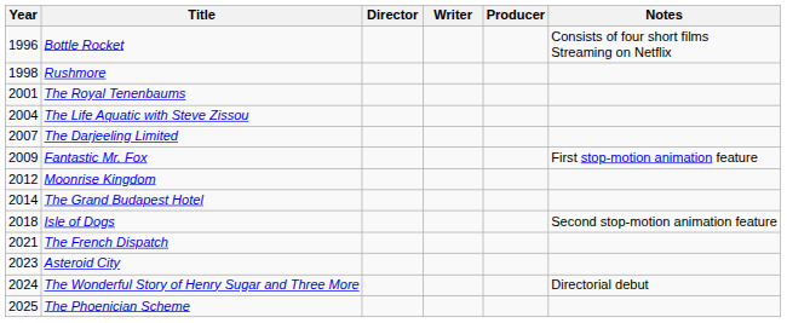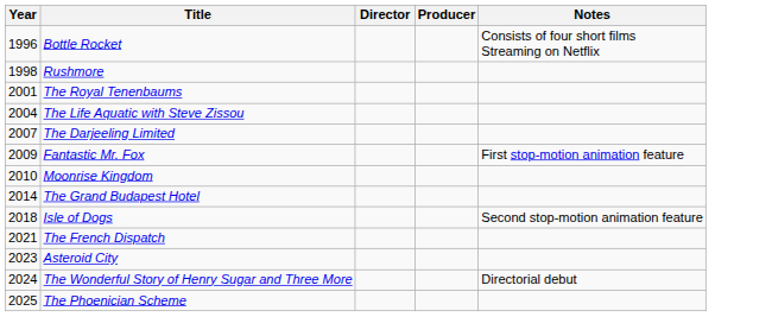- column: Writer
Moonrise Kingdom | Year: 2012 -> 2010
